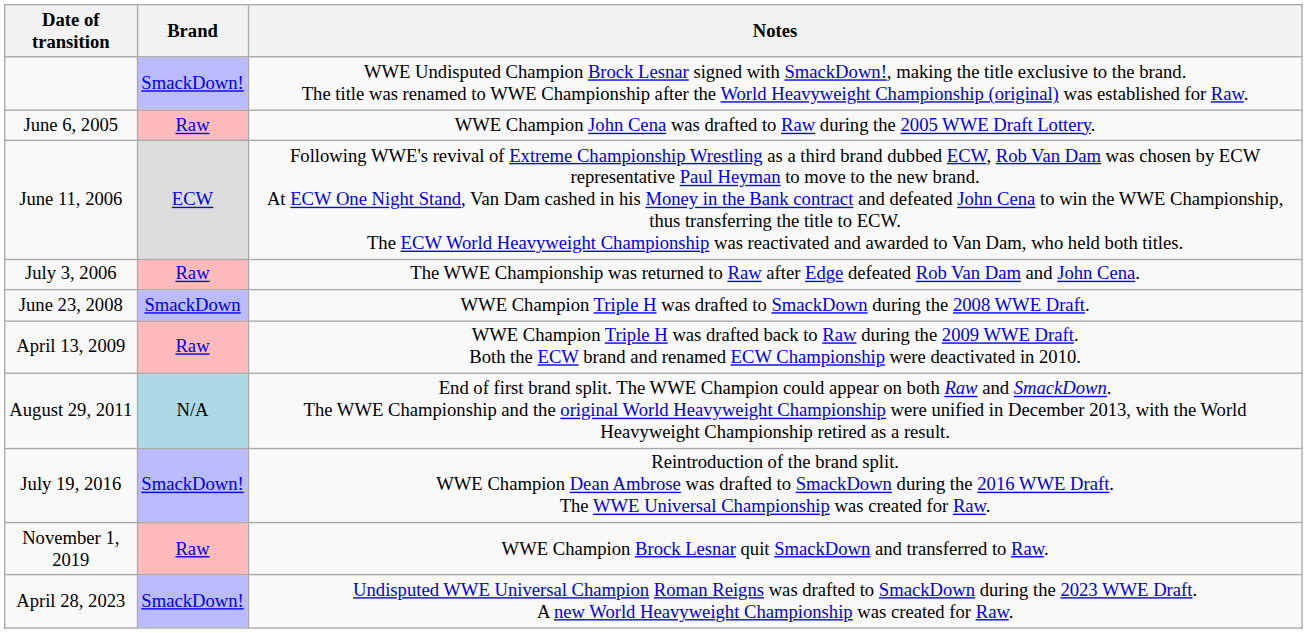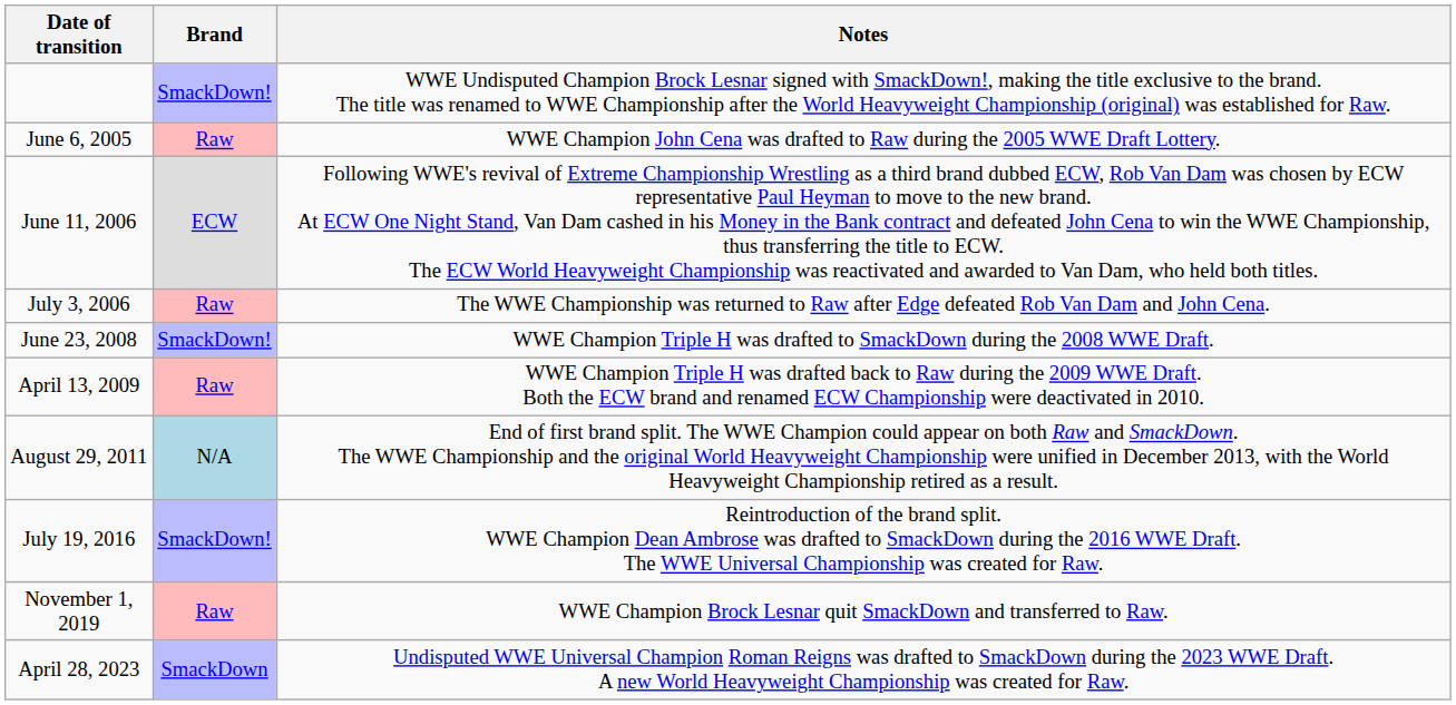June 23, 2008 | Brand: SmackDown -> SmackDown!
April 28, 2023 | Brand: SmackDown! -> SmackDown
